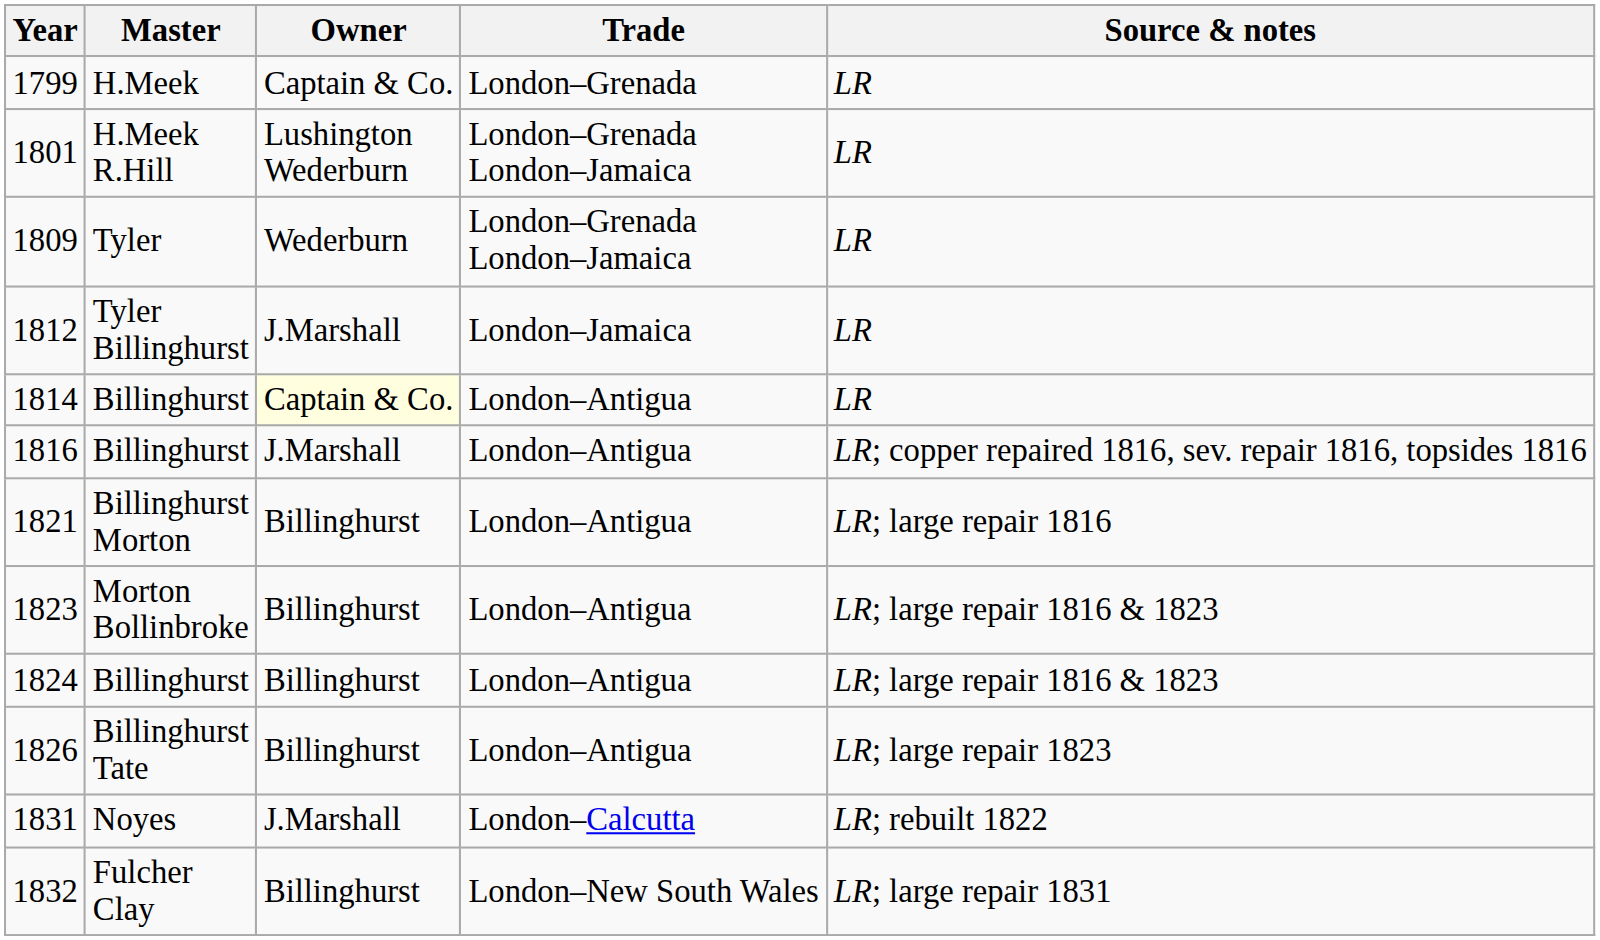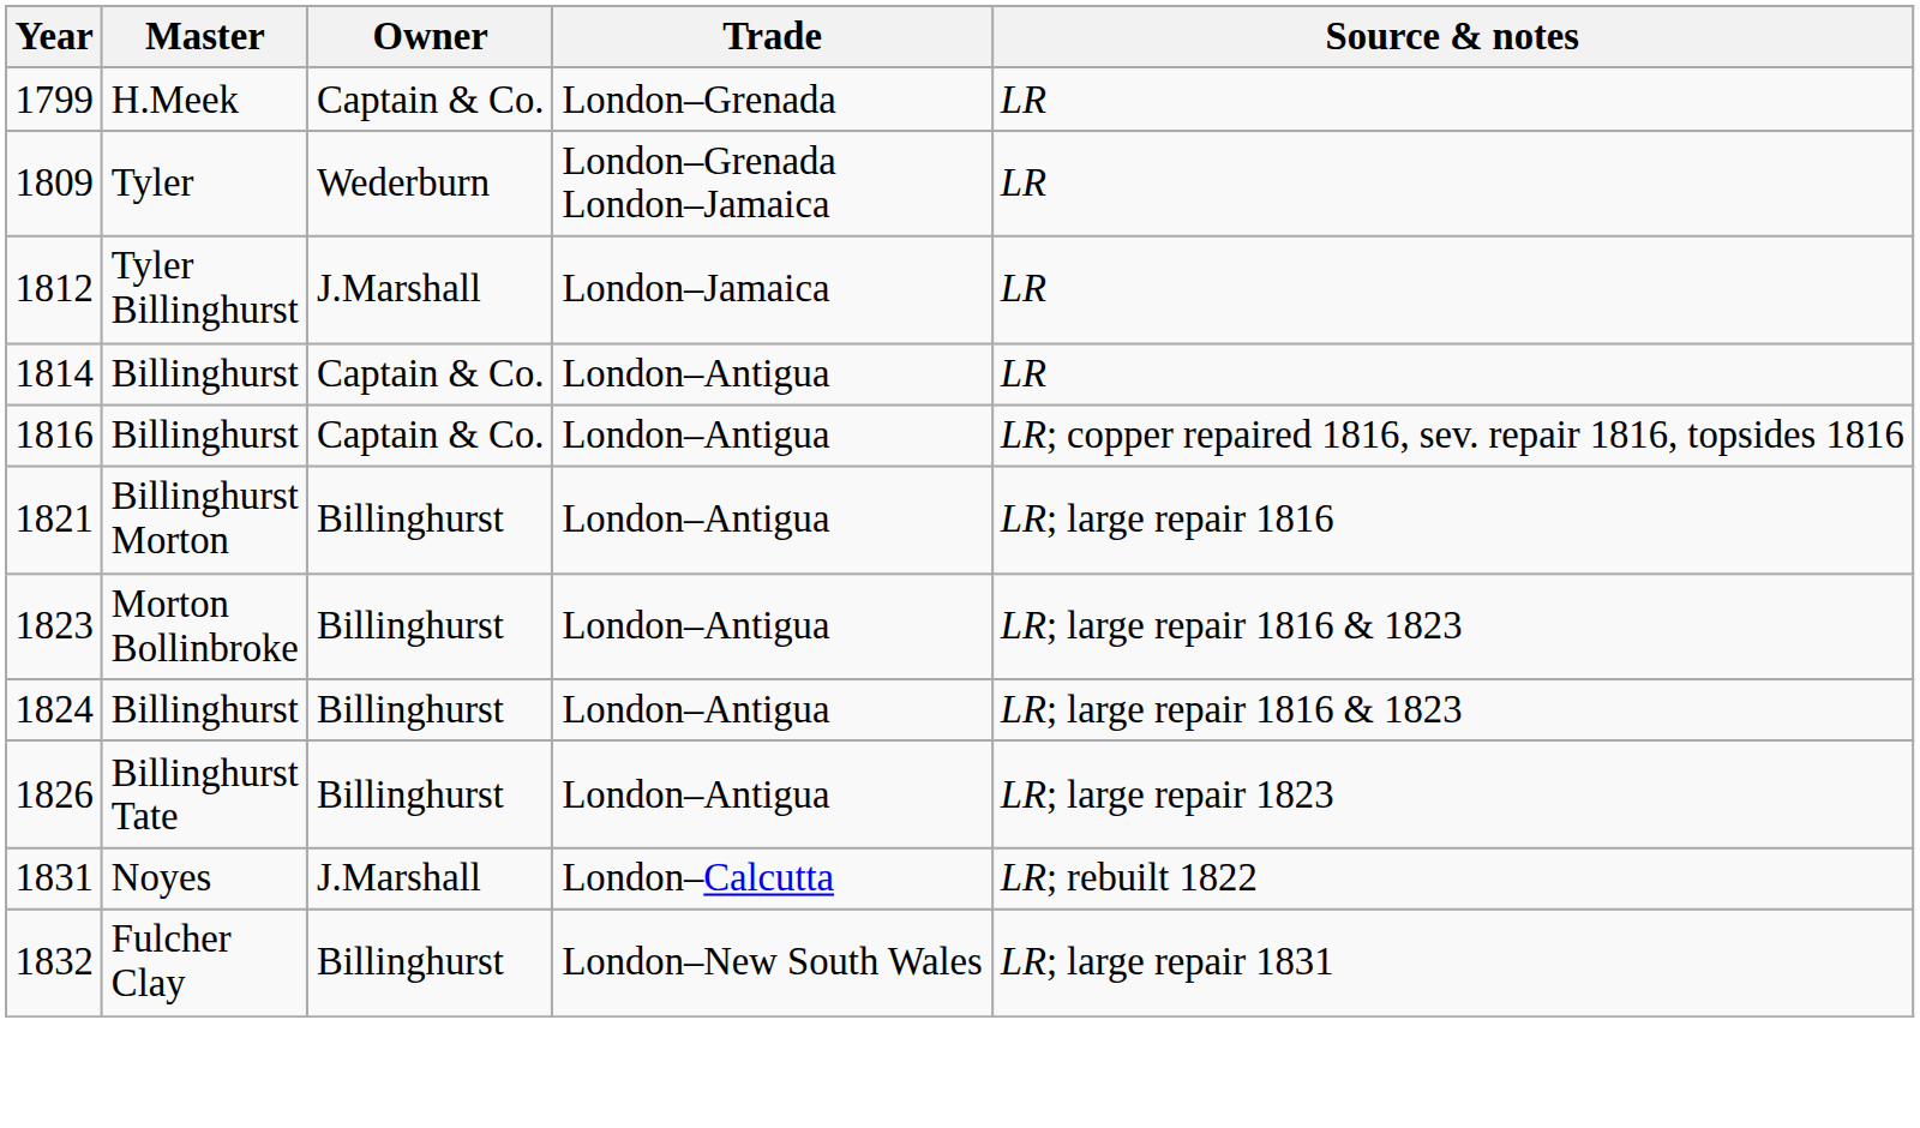- row: 1801 | H.Meek R.Hill | Lushington Wederburn | London–Grenada London–Jamaica | LR
1814 | Owner: lightyellow background -> no background
1816 | Owner: J.Marshall -> Captain & Co.
